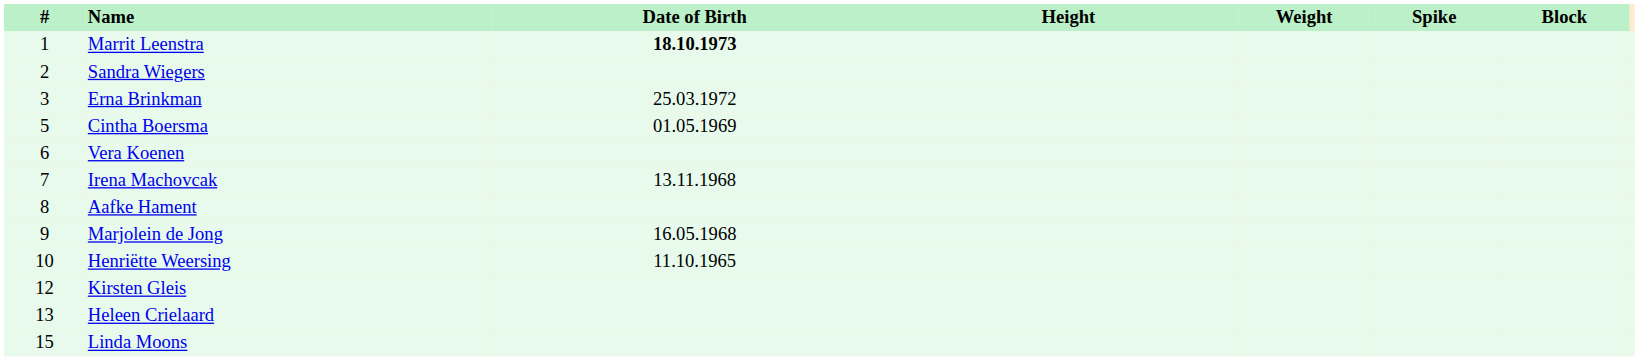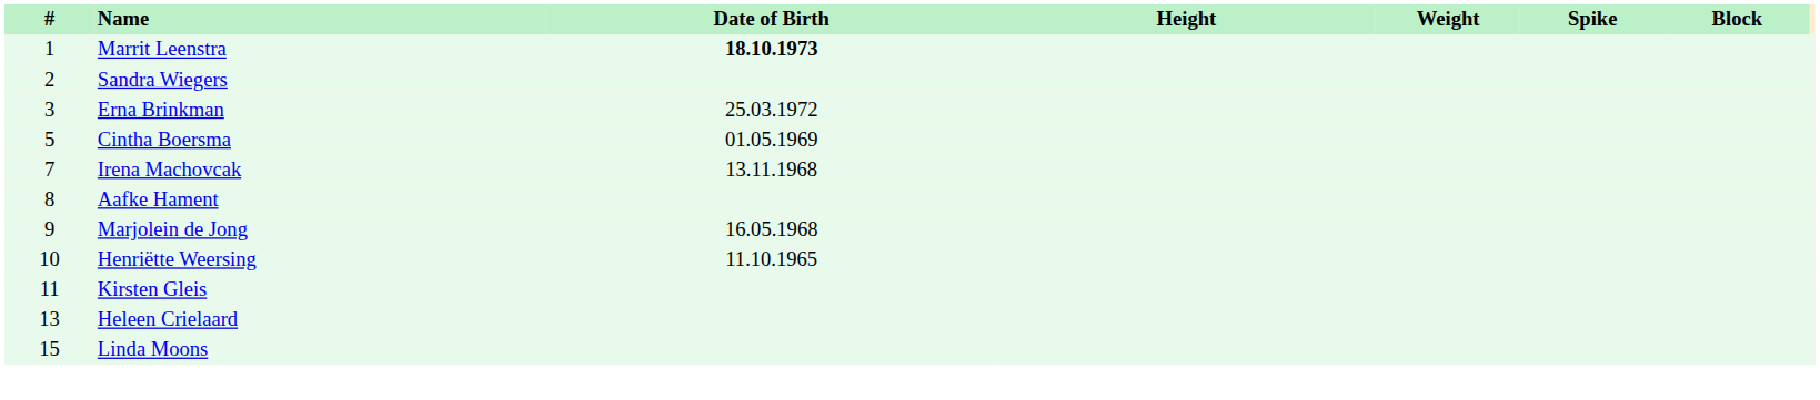- row: 6 | Vera Koenen
Kirsten Gleis | #: 12 -> 11
